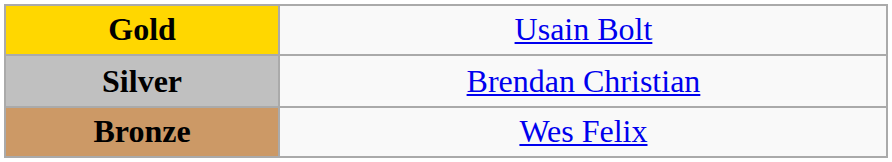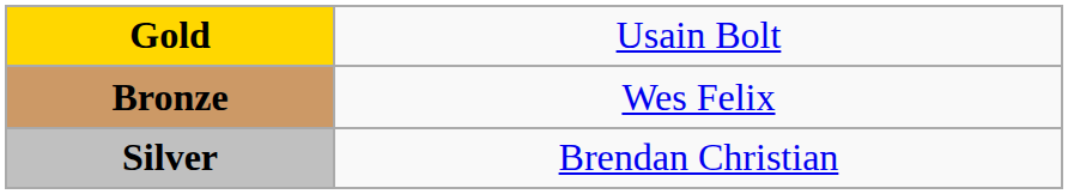rows swapped: Silver <-> Bronze
